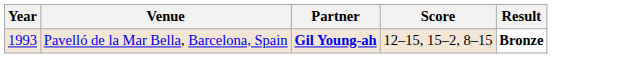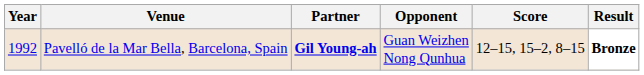+ column: Opponent | Guan Weizhen Nong Qunhua
Pavelló de la Mar Bella, Barcelona, Spain | Year: 1993 -> 1992
